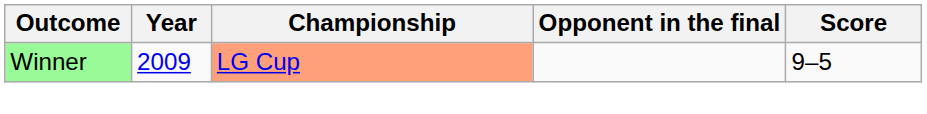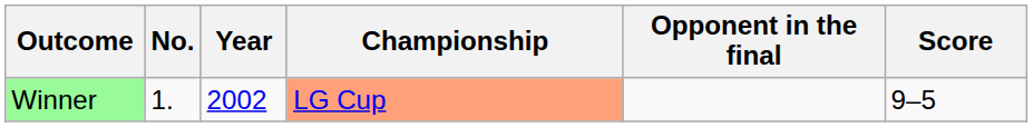+ column: No. | 1.
Winner | Year: 2009 -> 2002
